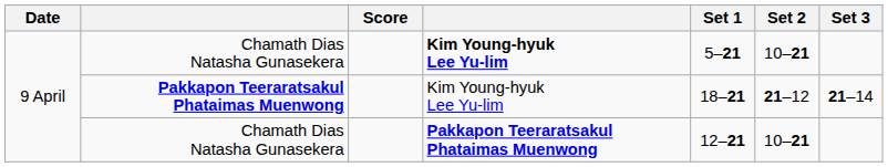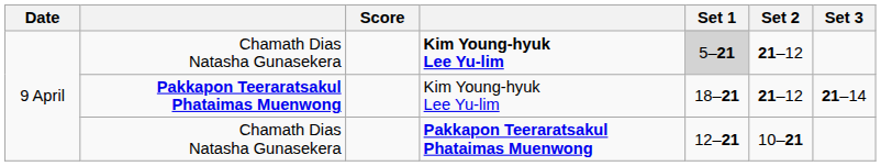Chamath Dias Natasha Gunasekera / Kim Young-hyuk Lee Yu-lim | Set 1: no background -> lightgrey background
Chamath Dias Natasha Gunasekera / Kim Young-hyuk Lee Yu-lim | Set 2: 10–21 -> 21–12
